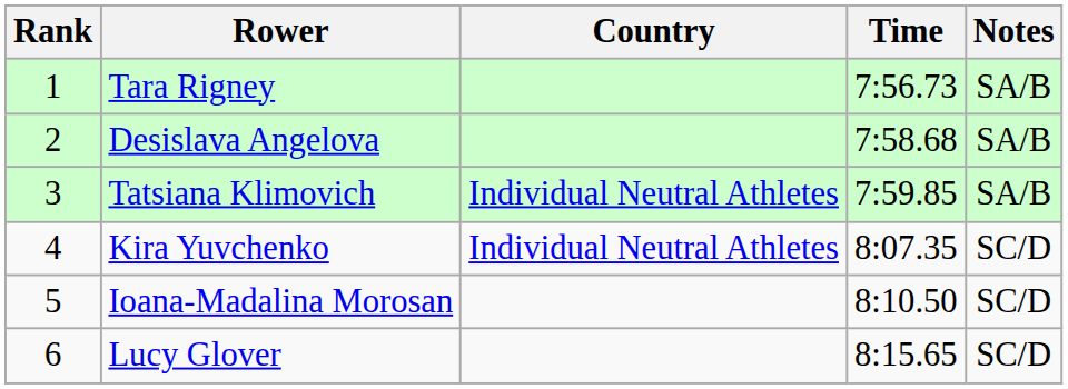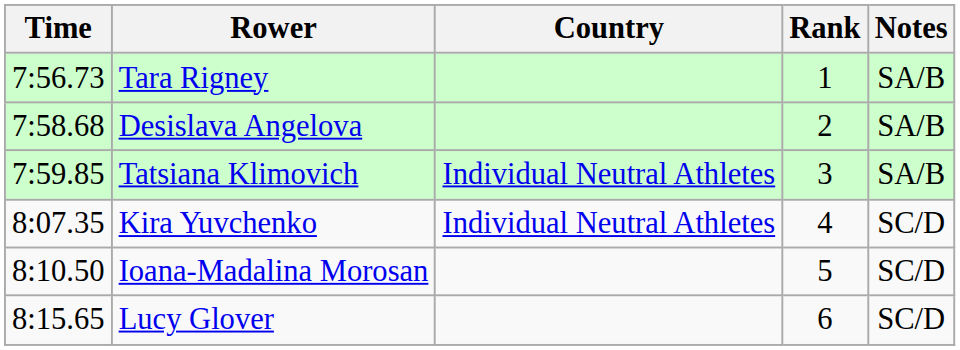columns swapped: Rank <-> Time
